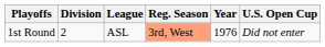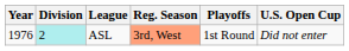columns swapped: Year <-> Playoffs
ASL | Division: no background -> paleturquoise background
